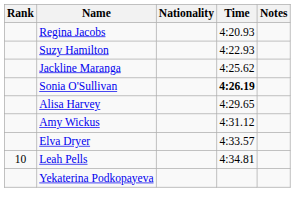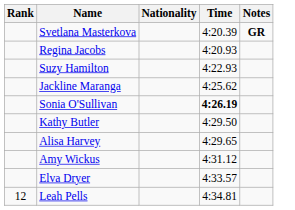+ row: Svetlana Masterkova | 4:20.39 | GR
+ row: Kathy Butler | 4:29.50
Leah Pells | Rank: 10 -> 12
- row: Yekaterina Podkopayeva
